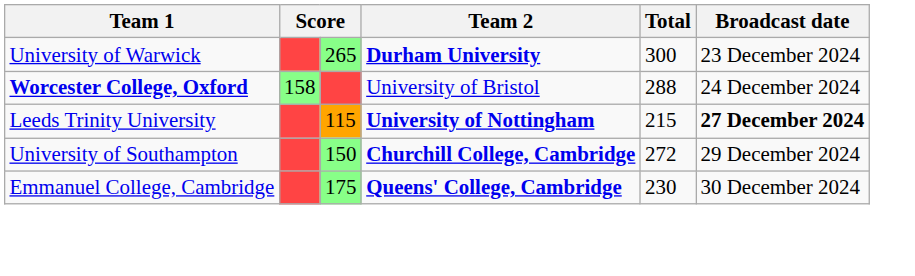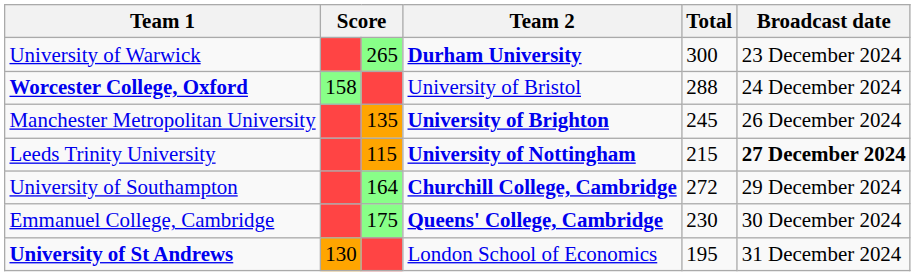+ row: Manchester Metropolitan University | 135 | University of Brighton | 245 | 26 December 2024
University of Southampton | column 3: 150 -> 164
+ row: University of St Andrews | 130 | London School of Economics | 195 | 31 December 2024
